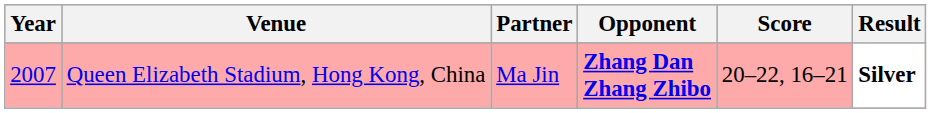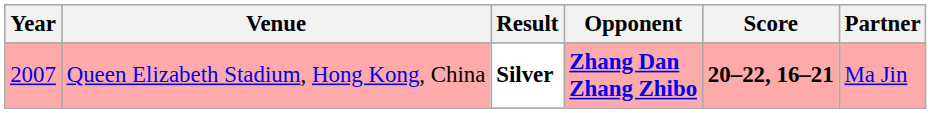columns swapped: Partner <-> Result
Queen Elizabeth Stadium, Hong Kong, China | Score: normal -> bold
